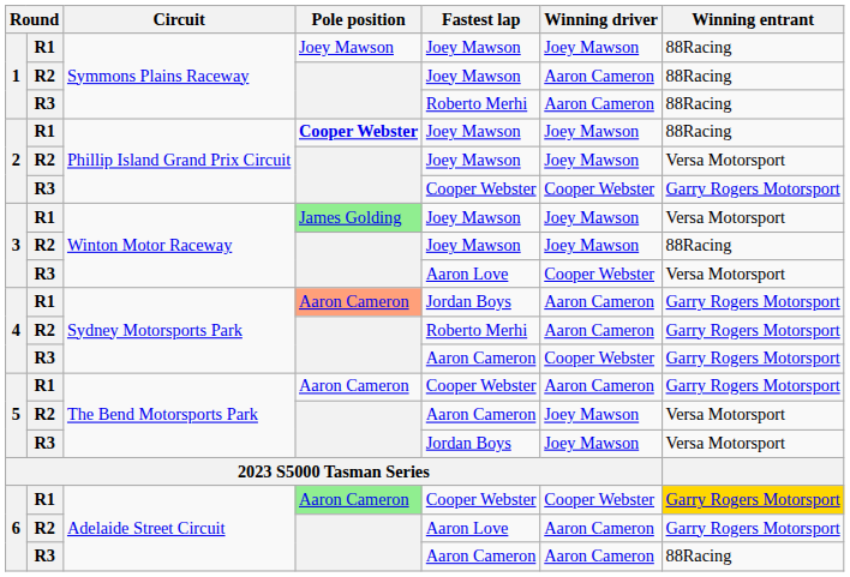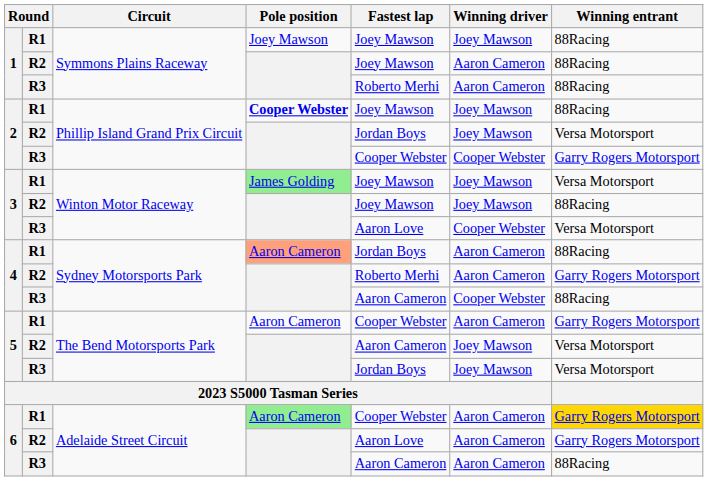2 / R2 | Fastest lap: Joey Mawson -> Jordan Boys
4 / R1 | Winning entrant: Garry Rogers Motorsport -> 88Racing
4 / R3 | Winning entrant: Garry Rogers Motorsport -> 88Racing
6 / R1 | Winning driver: Cooper Webster -> Aaron Cameron
